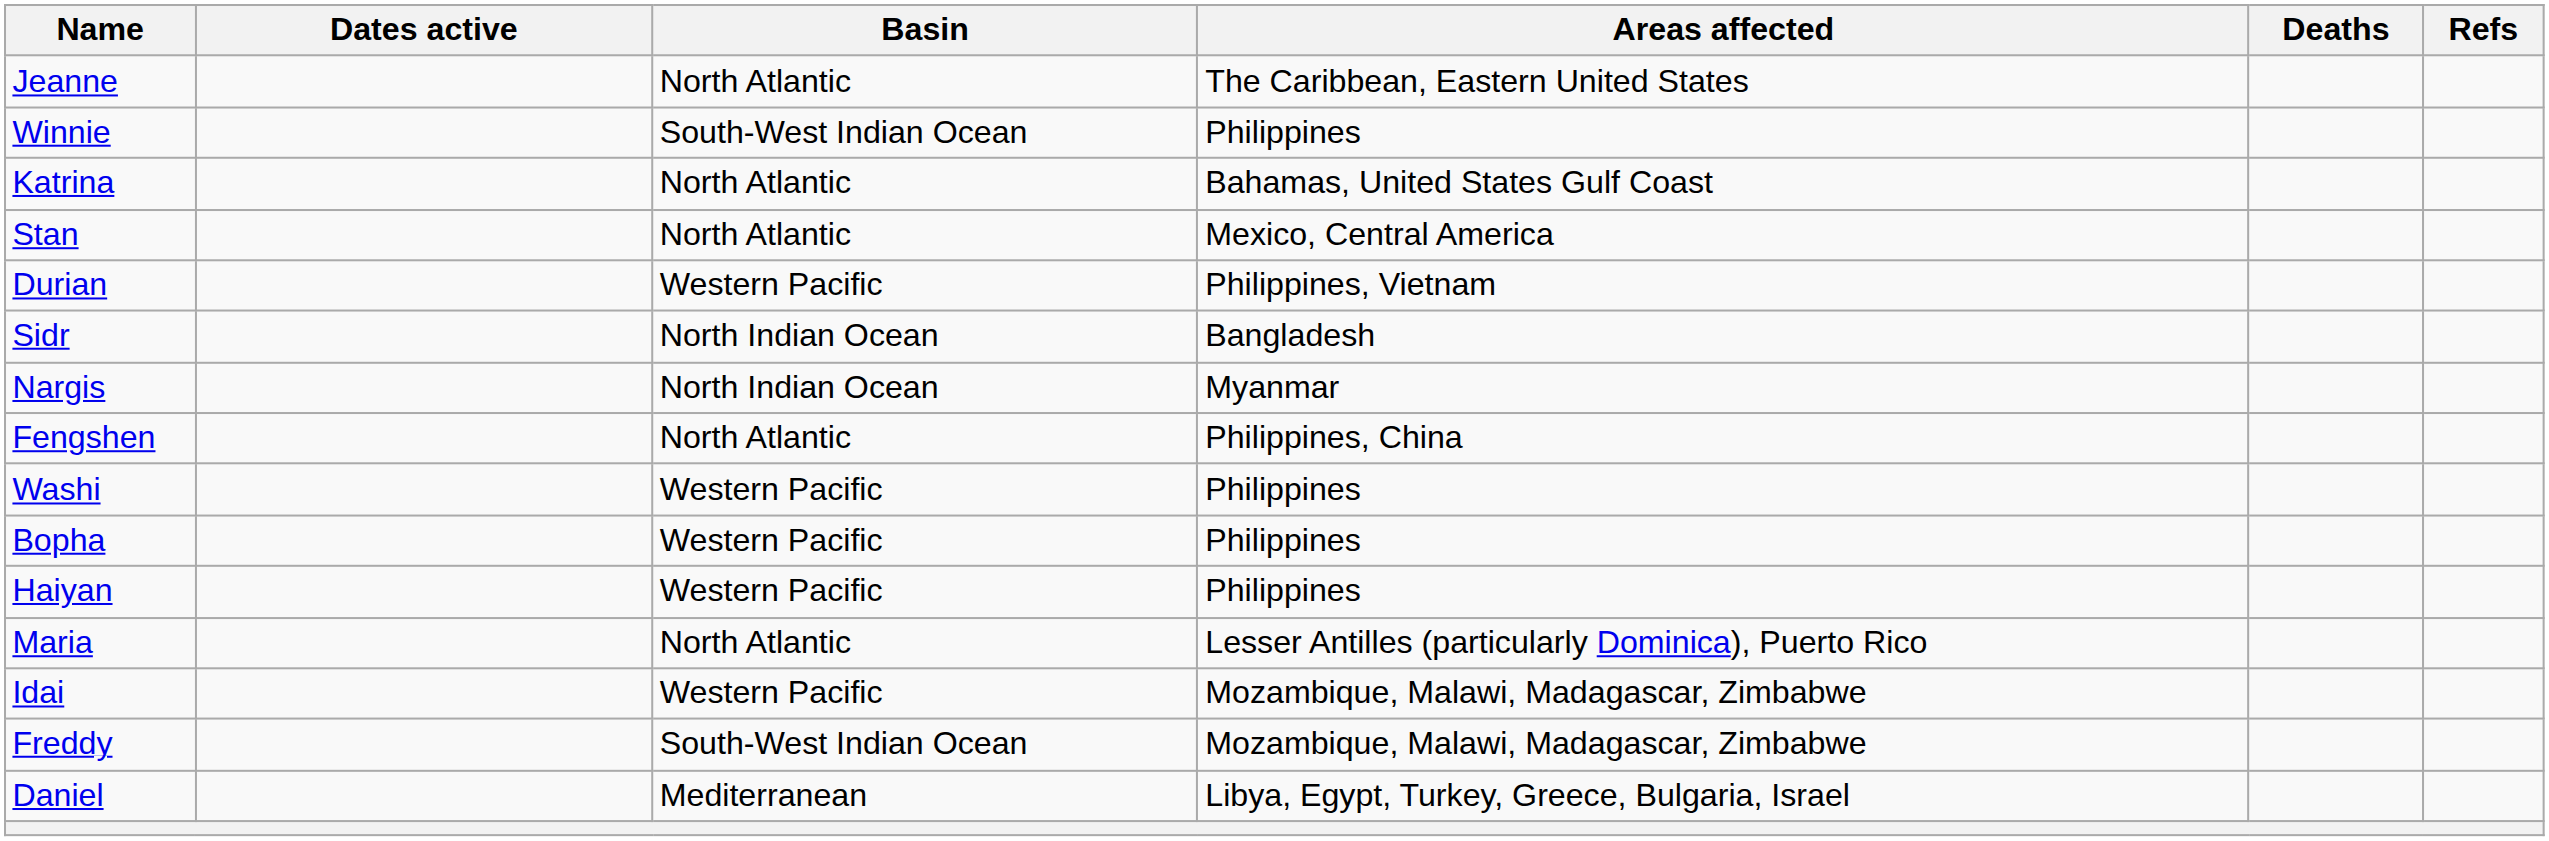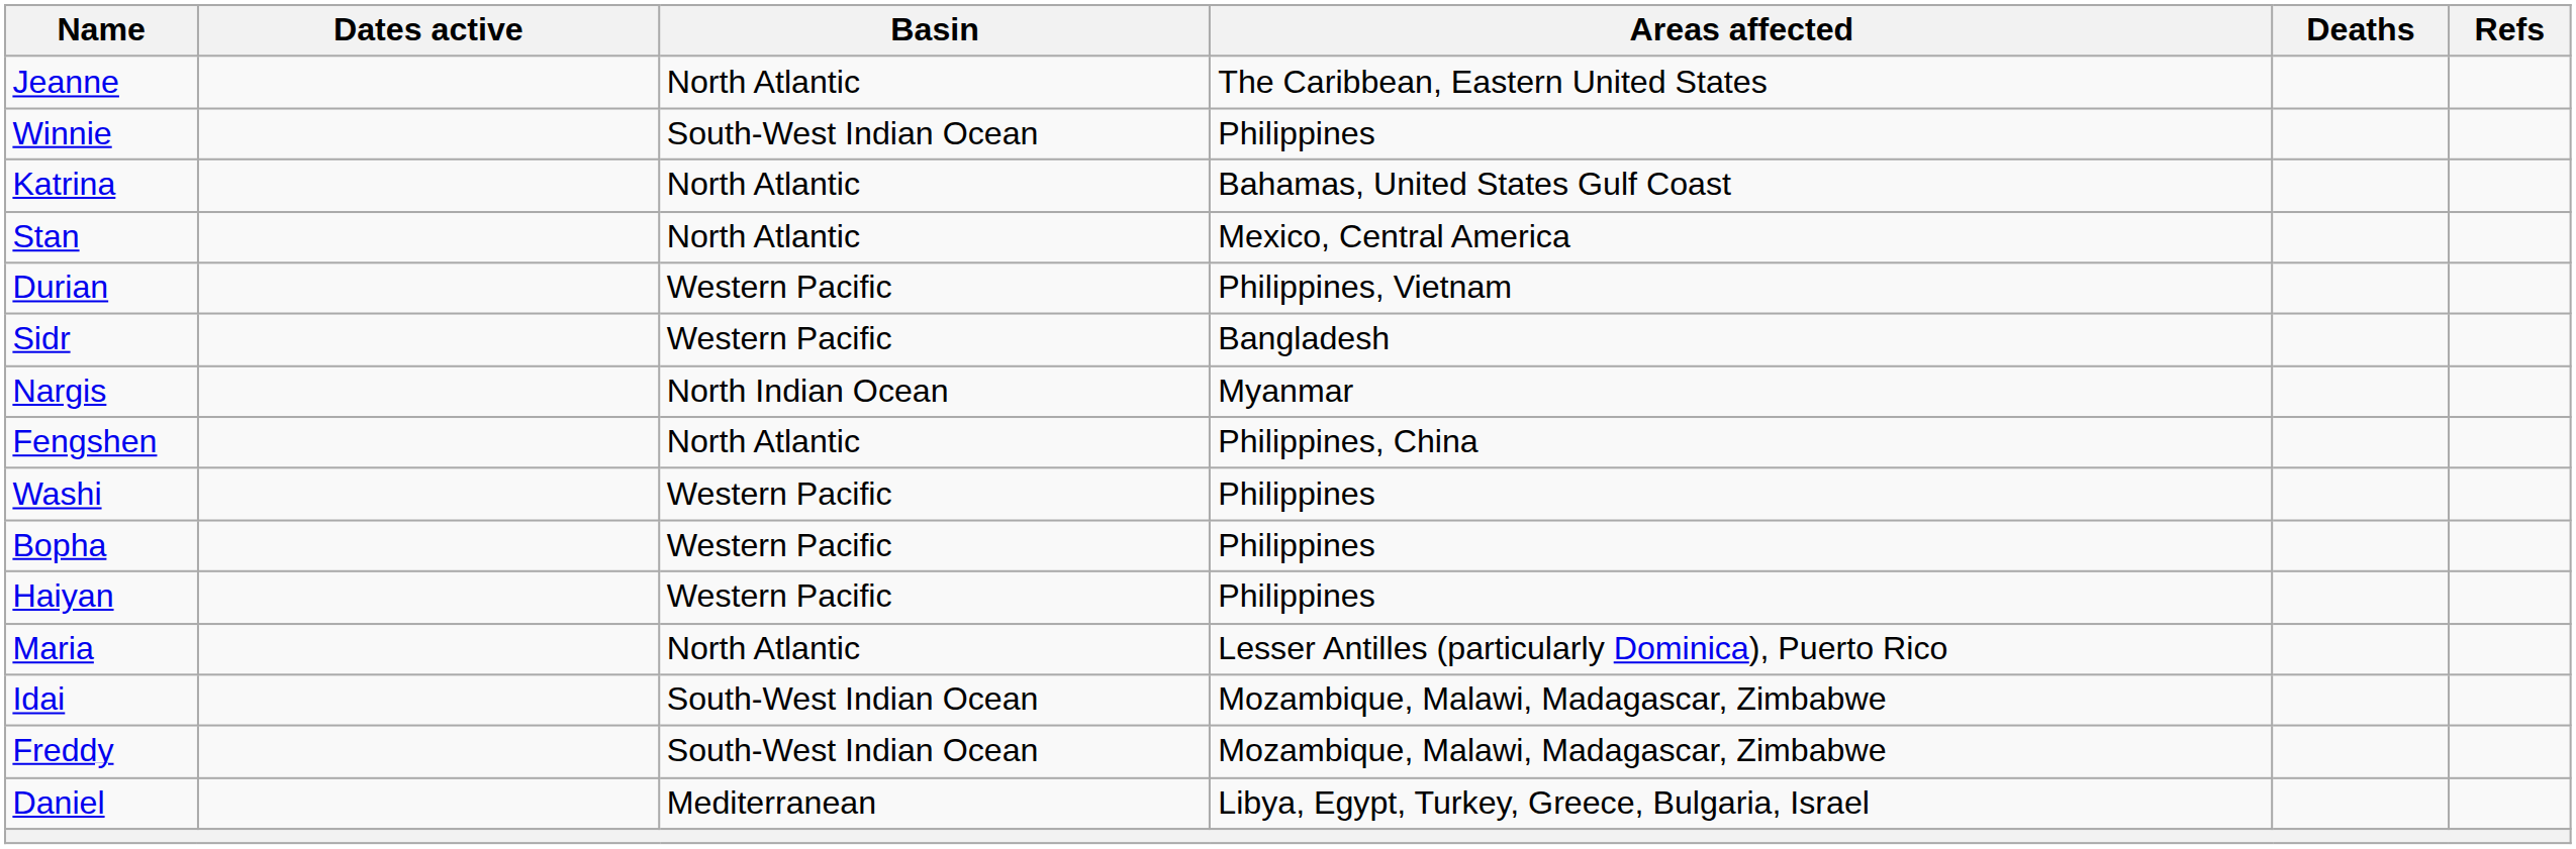Sidr | Basin: North Indian Ocean -> Western Pacific
Idai | Basin: Western Pacific -> South-West Indian Ocean
